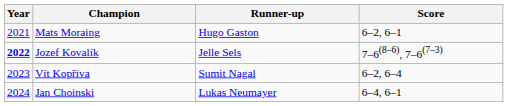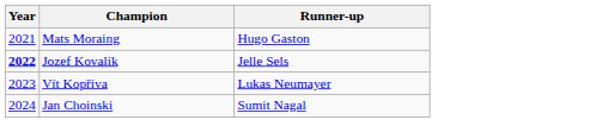- column: Score | 6–2, 6–1 | 7–6(8–6), 7–6(7–3) | 6–2, 6–4 | 6–4, 6–1
Vít Kopřiva | Runner-up: Sumit Nagal -> Lukas Neumayer
Jan Choinski | Runner-up: Lukas Neumayer -> Sumit Nagal
